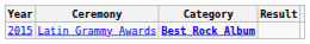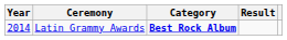Latin Grammy Awards | Year: 2015 -> 2014
